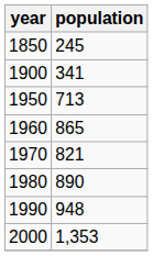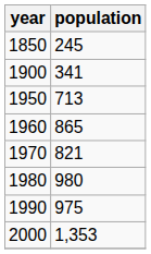1980 | population: 890 -> 980
1990 | population: 948 -> 975
